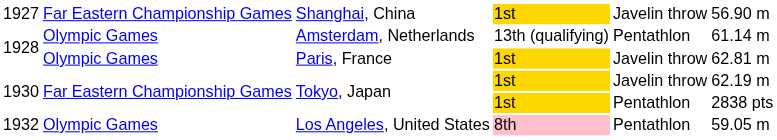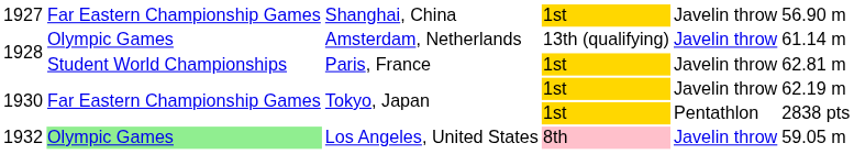Amsterdam, Netherlands | column 5: Pentathlon -> Javelin throw
Paris, France | column 2: Olympic Games -> Student World Championships
Los Angeles, United States | column 2: no background -> lightgreen background
Los Angeles, United States | column 5: Pentathlon -> Javelin throw
